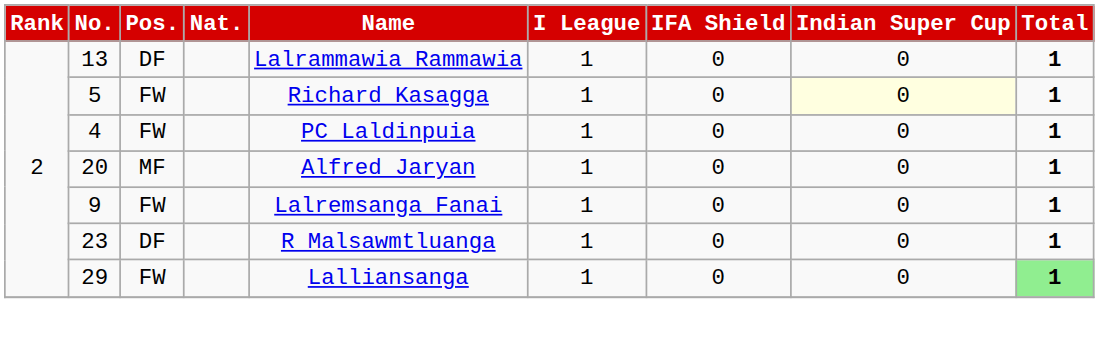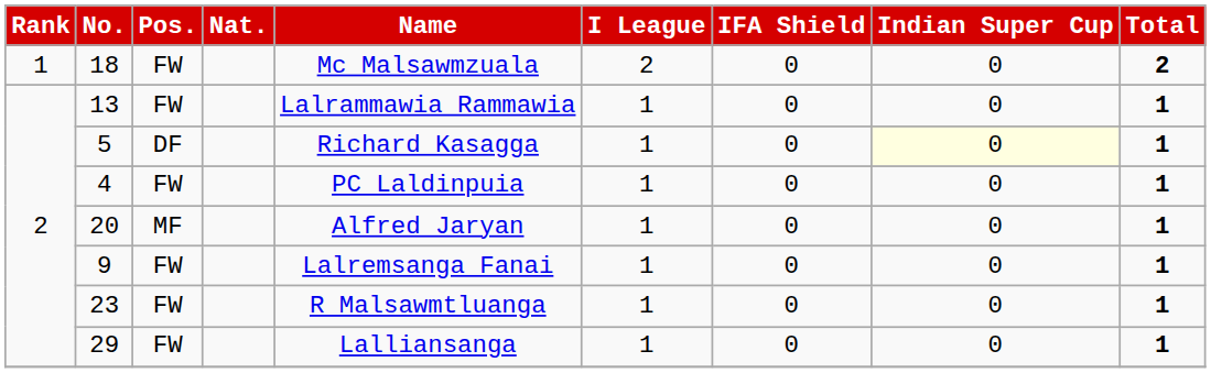+ row: 1 | 18 | FW | Mc Malsawmzuala | 2 | 0 | 0 | 2
13 | Pos.: DF -> FW
5 | Pos.: FW -> DF
23 | Pos.: DF -> FW
29 | Total: lightgreen background -> no background
